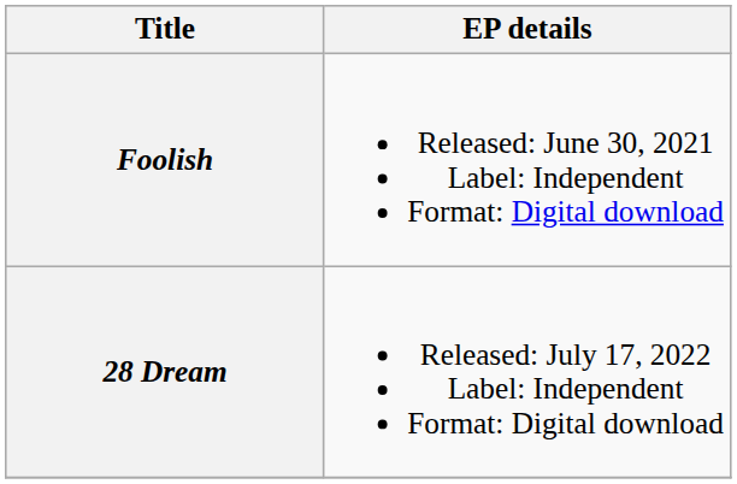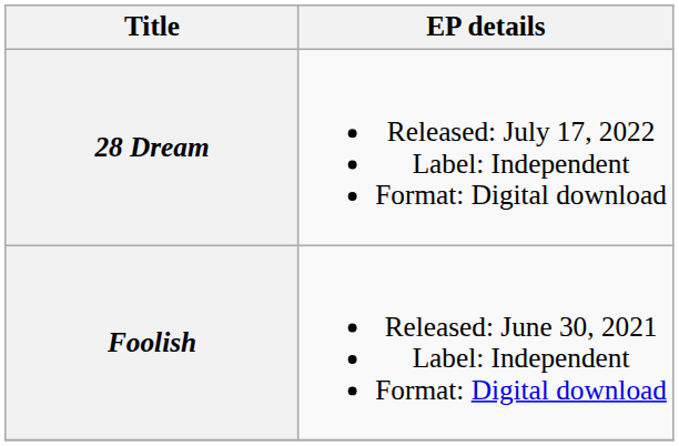rows swapped: Foolish <-> 28 Dream
